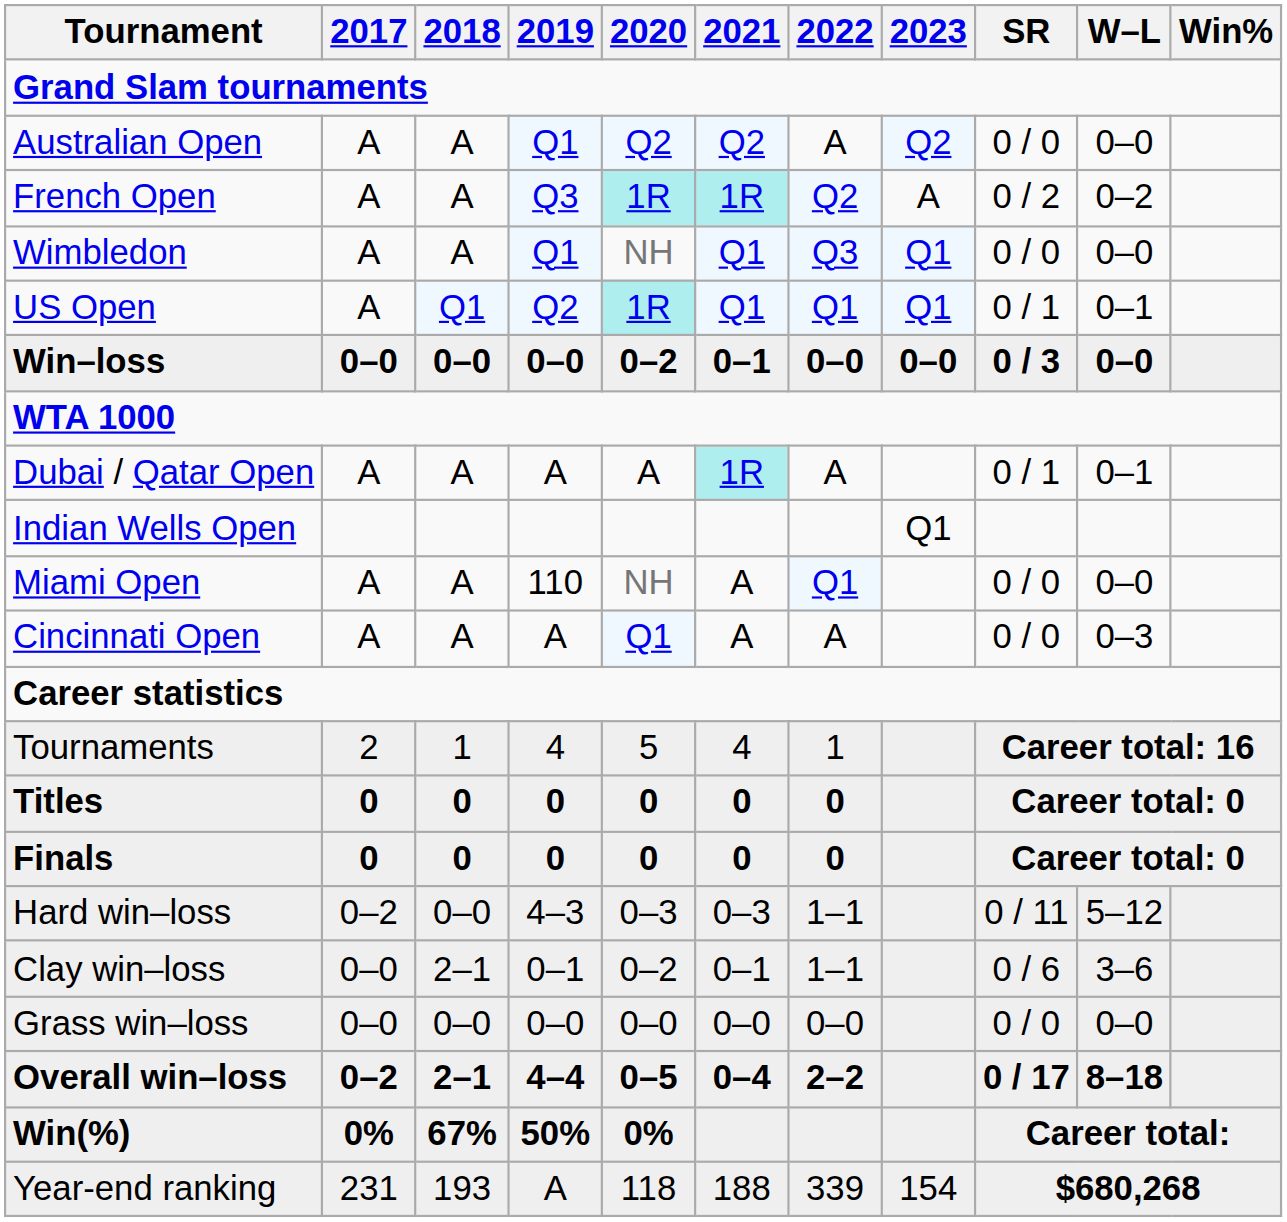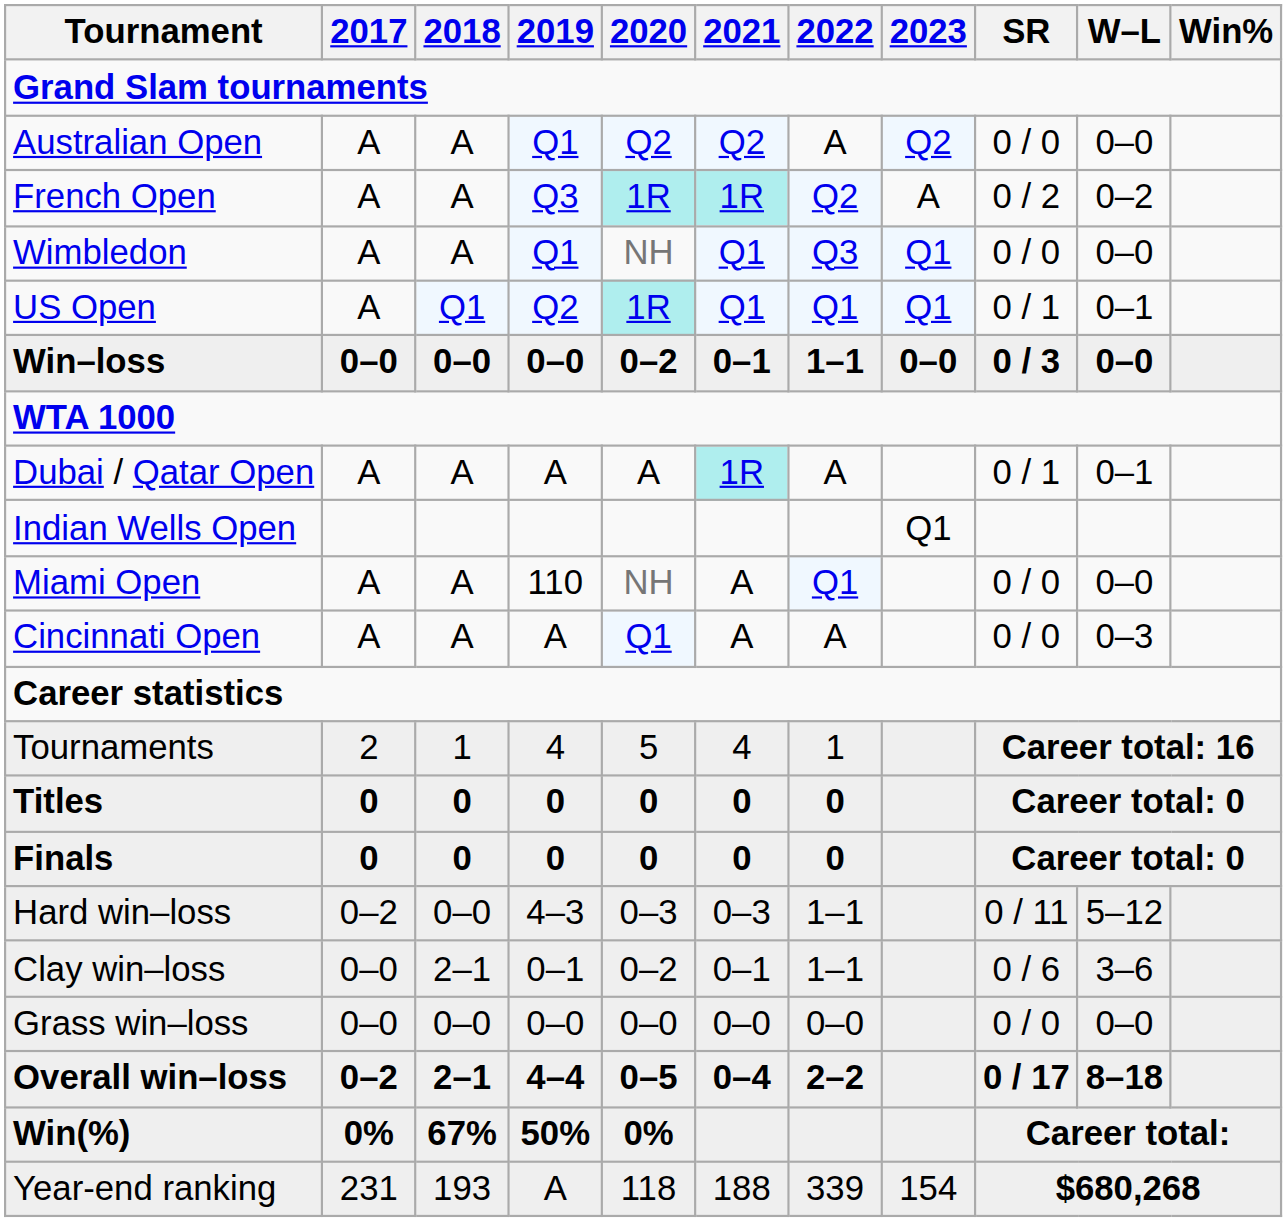Win–loss | 2022: 0–0 -> 1–1
